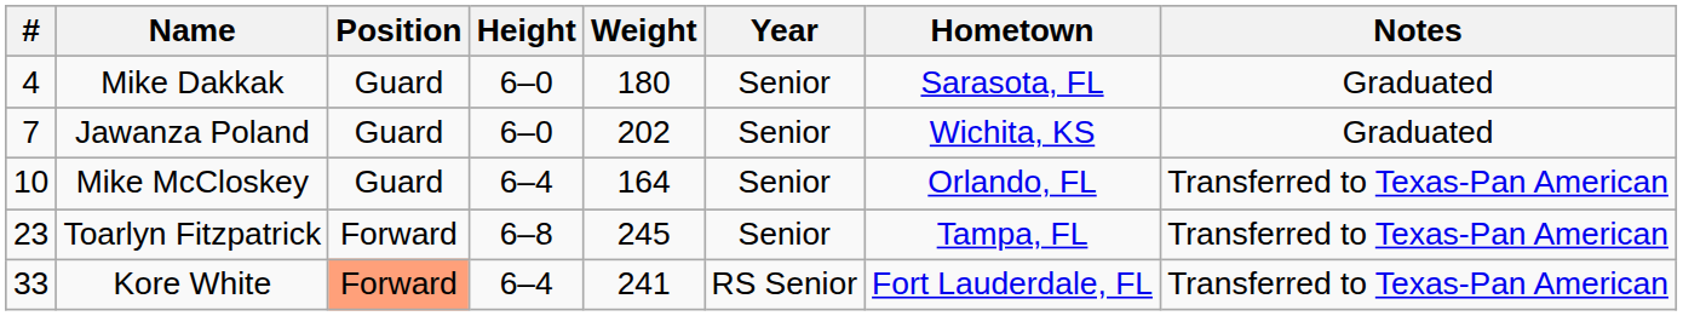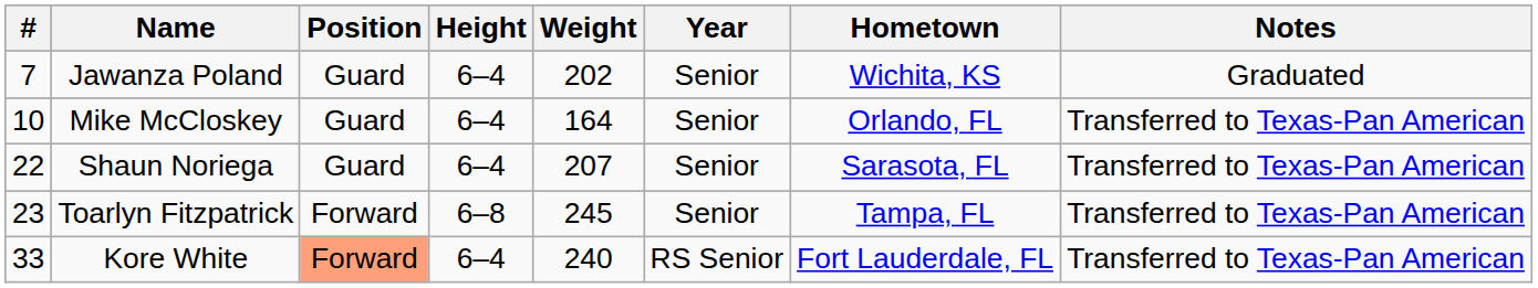- row: 4 | Mike Dakkak | Guard | 6–0 | 180 | Senior | Sarasota, FL | Graduated
Jawanza Poland | Height: 6–0 -> 6–4
+ row: 22 | Shaun Noriega | Guard | 6–4 | 207 | Senior | Sarasota, FL | Transferred to Texas-Pan American
Kore White | Weight: 241 -> 240
